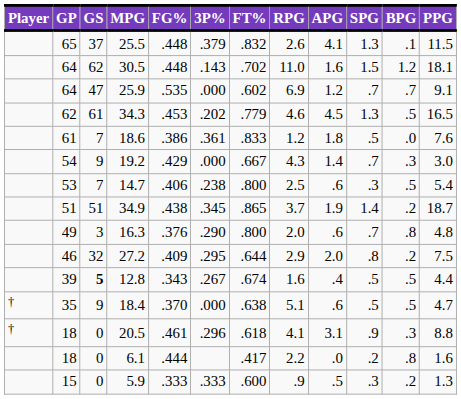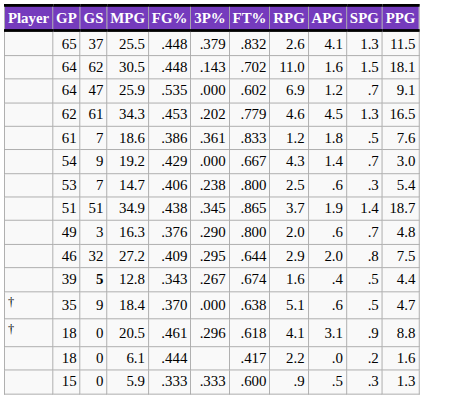- column: BPG | .1 | 1.2 | .7 | .5 | .0 | .3 | .5 | .2 | .8 | .2 | .5 | .5 | .3 | .8 | .2
